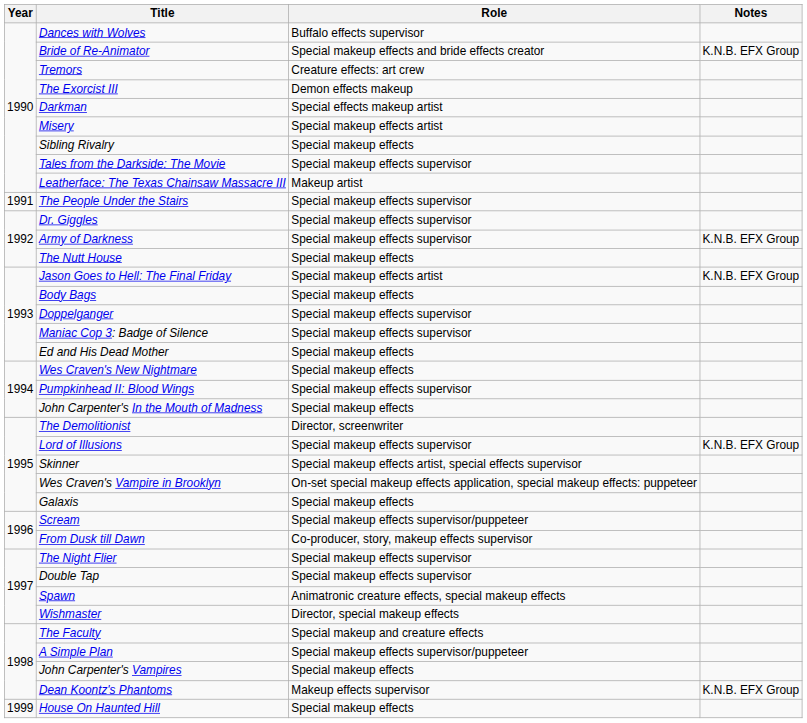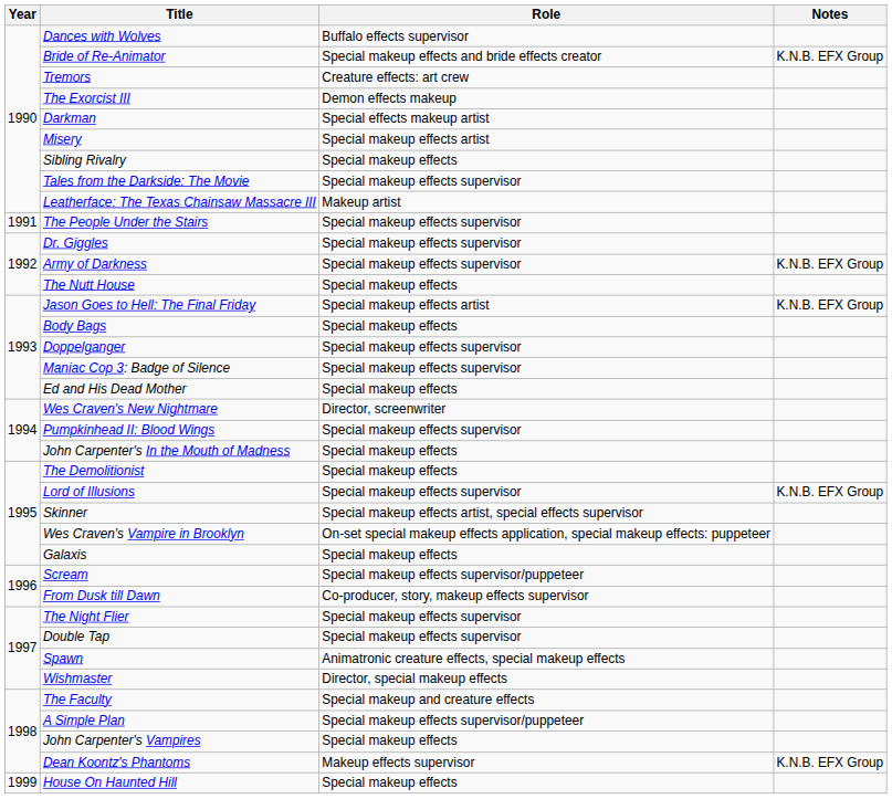Wes Craven's New Nightmare | Role: Special makeup effects -> Director, screenwriter
The Demolitionist | Role: Director, screenwriter -> Special makeup effects
